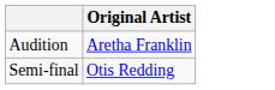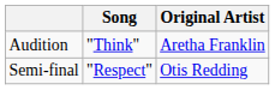+ column: Song | "Think" | "Respect"
